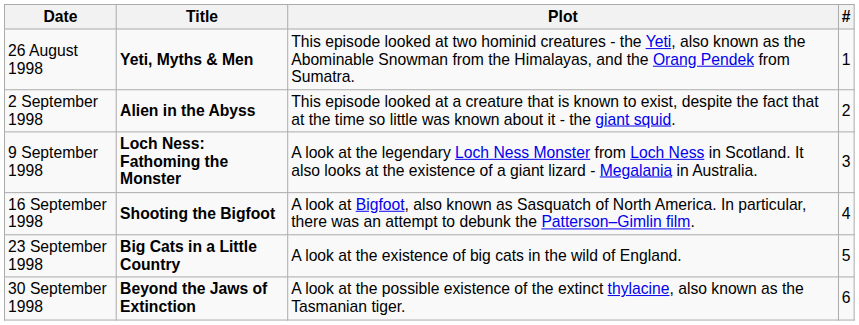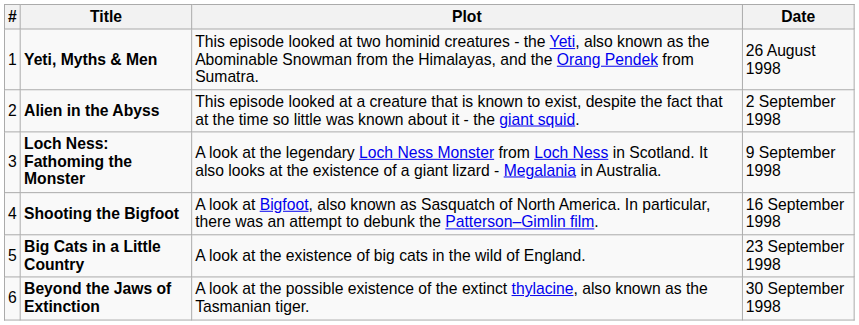columns swapped: # <-> Date
